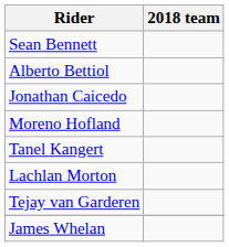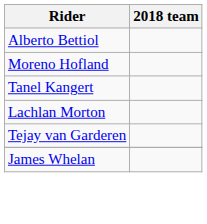- row: Sean Bennett
- row: Jonathan Caicedo
